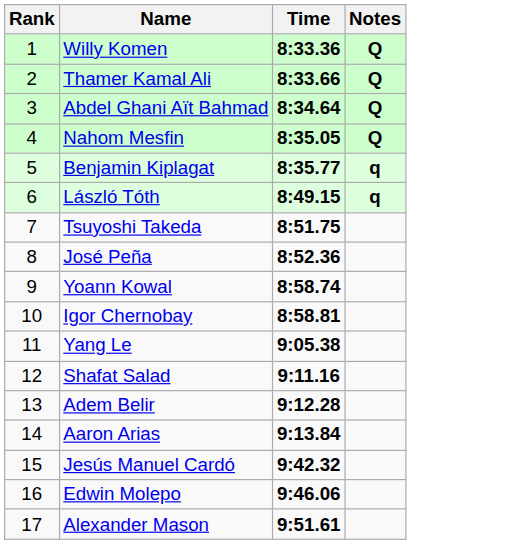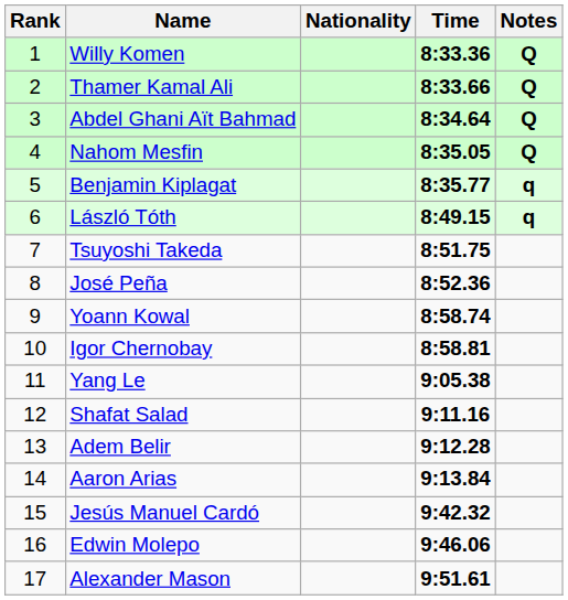+ column: Nationality
